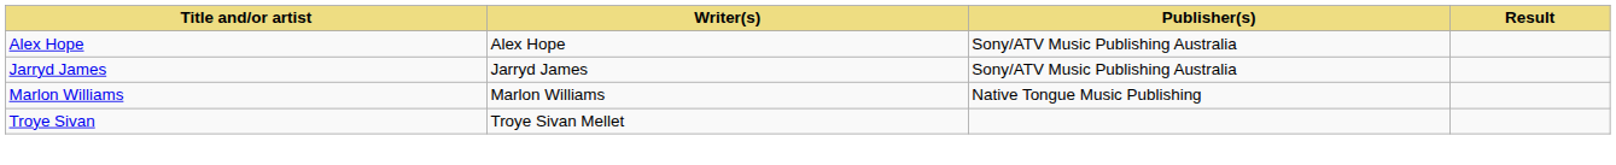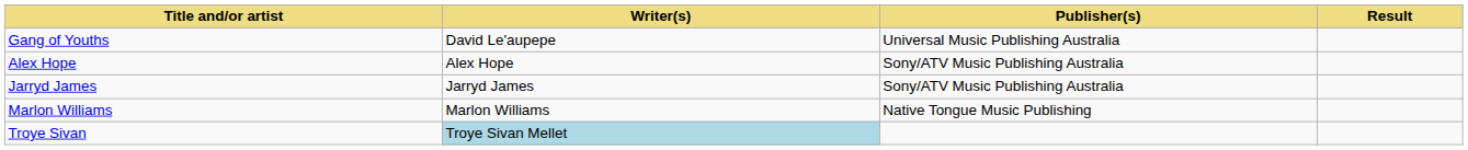+ row: Gang of Youths | David Le'aupepe | Universal Music Publishing Australia
Troye Sivan | Writer(s): no background -> lightblue background
